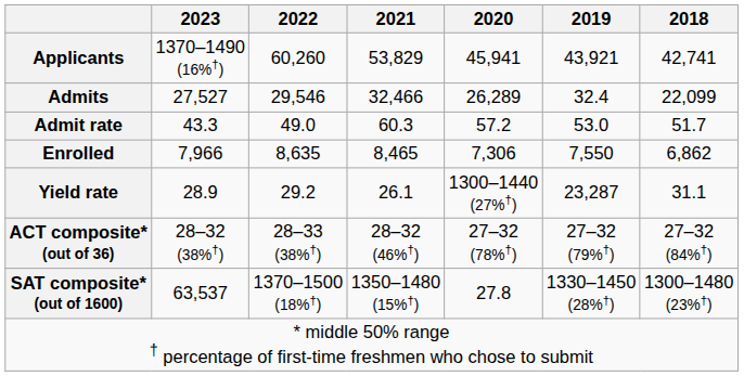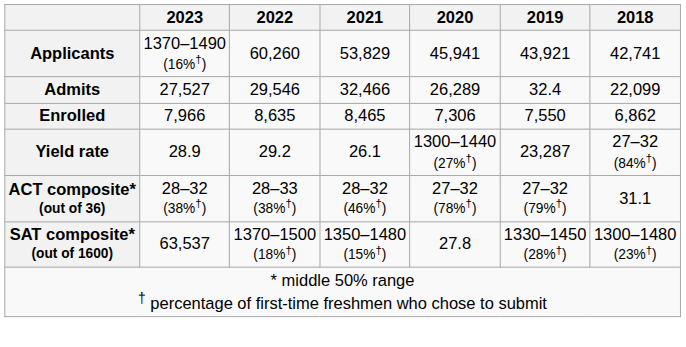- row: Admit rate | 43.3 | 49.0 | 60.3 | 57.2 | 53.0 | 51.7
Yield rate | 2018: 31.1 -> 27–32 (84%†)
ACT composite* (out of 36) | 2018: 27–32 (84%†) -> 31.1
